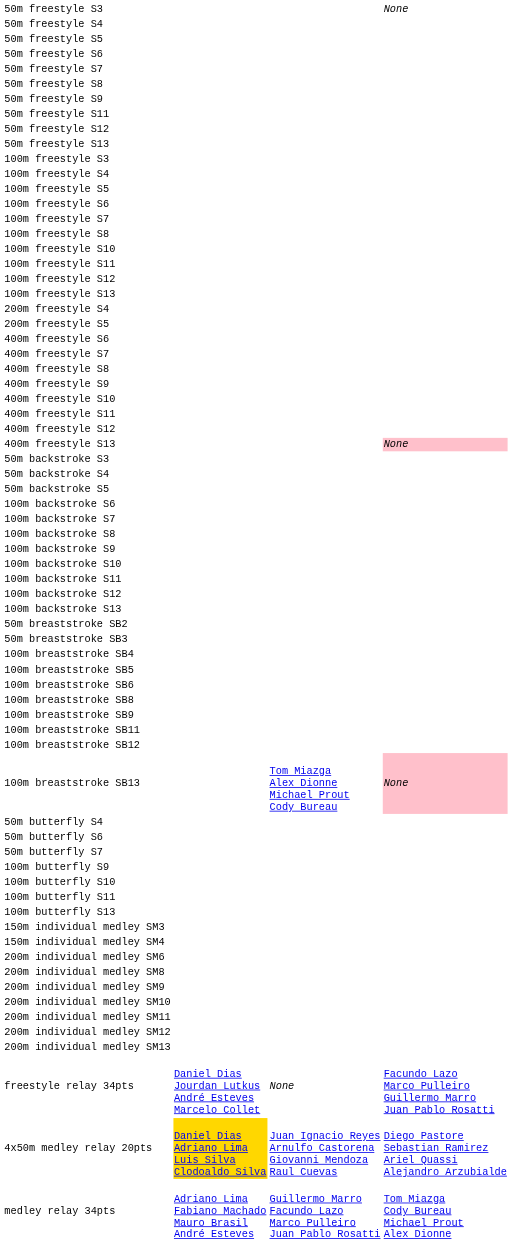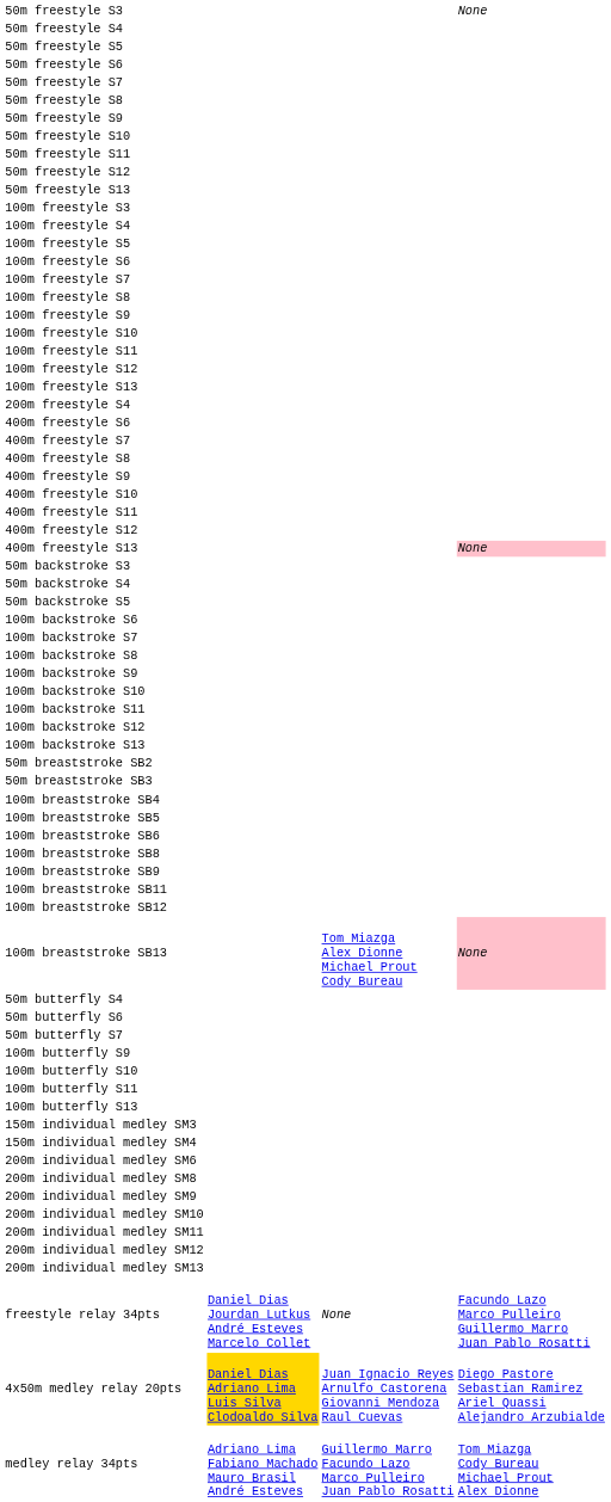+ row: 50m freestyle S10
+ row: 100m freestyle S9
- row: 200m freestyle S5
